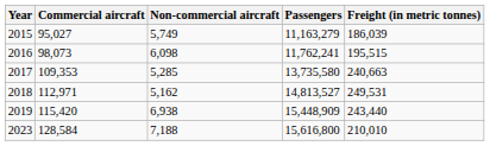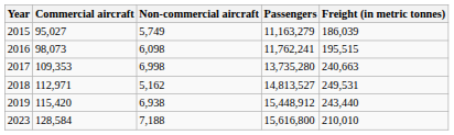2017 | Non-commercial aircraft: 5,285 -> 6,998
2017 | Passengers: 13,735,580 -> 13,735,280
2019 | Passengers: 15,448,909 -> 15,448,912
